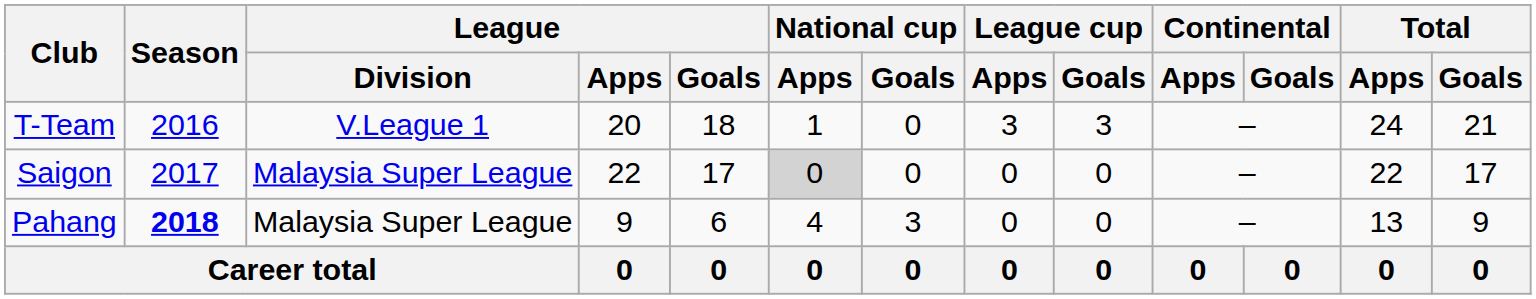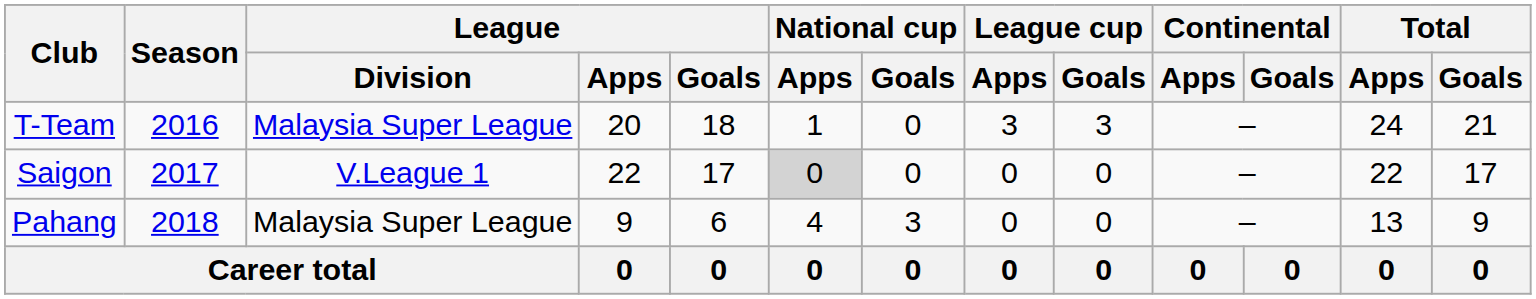T-Team | League / Division: V.League 1 -> Malaysia Super League
Saigon | League / Division: Malaysia Super League -> V.League 1
Pahang | Season: bold -> normal
